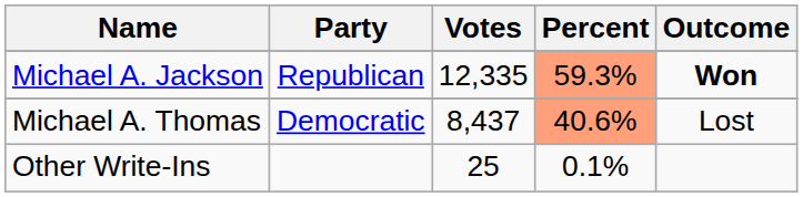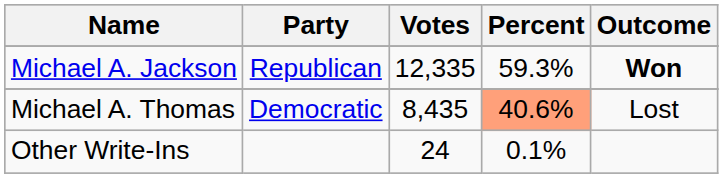Michael A. Jackson | Percent: lightsalmon background -> no background
Michael A. Thomas | Votes: 8,437 -> 8,435
Other Write-Ins | Votes: 25 -> 24
